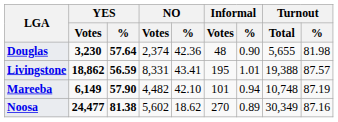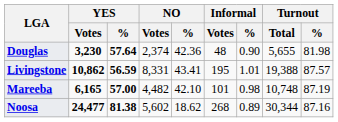Livingstone | YES / Votes: 18,862 -> 10,862
Mareeba | YES / Votes: 6,149 -> 6,165
Mareeba | YES / %: 57.90 -> 57.00
Mareeba | Informal / %: 0.94 -> 0.98
Noosa | Informal / Votes: 270 -> 268
Noosa | Turnout / Total: 30,349 -> 30,344
